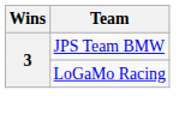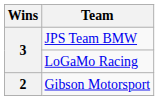+ row: 2 | Gibson Motorsport
